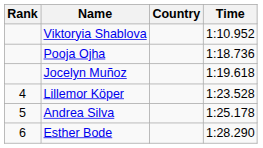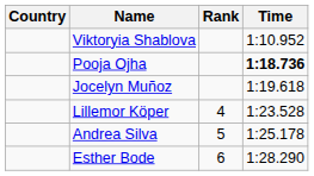columns swapped: Rank <-> Country
Pooja Ojha | Time: normal -> bold
